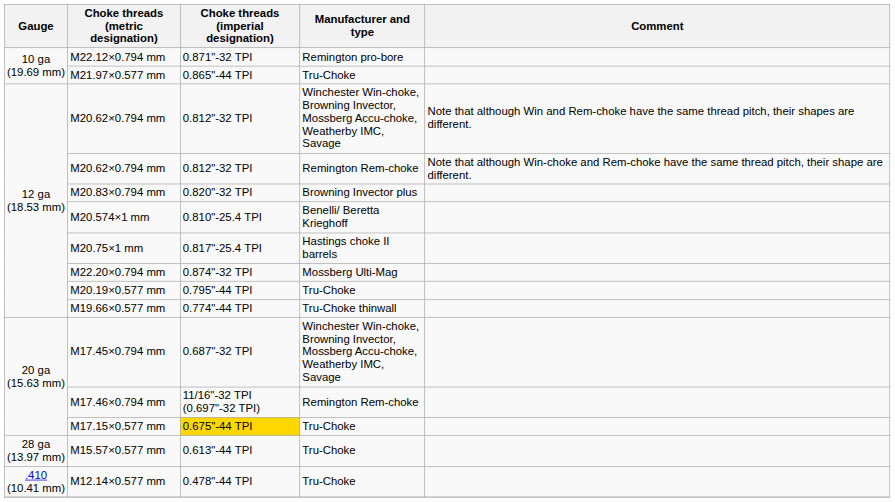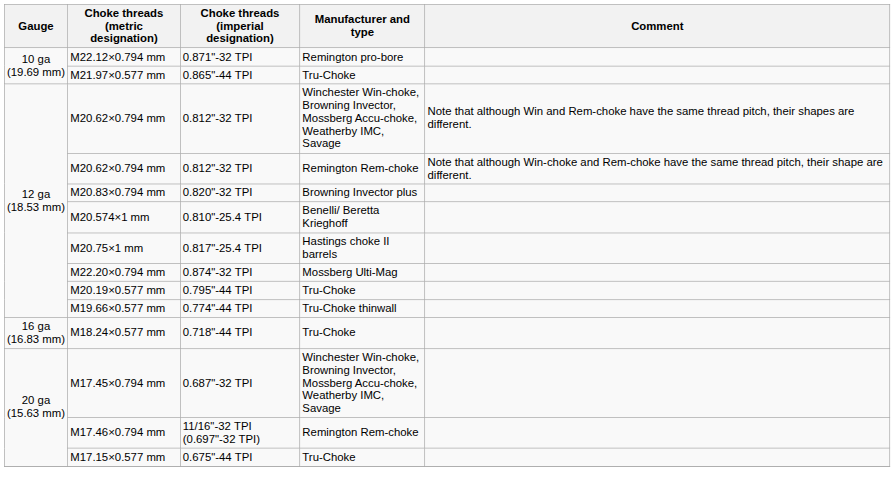+ row: 16 ga (16.83 mm) | M18.24×0.577 mm | 0.718"-44 TPI | Tru-Choke
M17.15×0.577 mm | Choke threads (imperial designation): gold background -> no background
- row: 28 ga (13.97 mm) | M15.57×0.577 mm | 0.613"-44 TPI | Tru-Choke
- row: .410 (10.41 mm) | M12.14×0.577 mm | 0.478"-44 TPI | Tru-Choke
